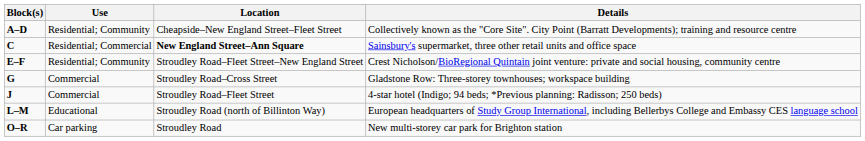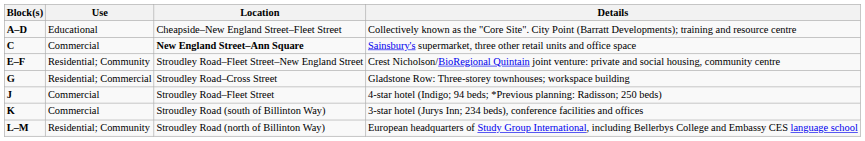A–D | Use: Residential; Community -> Educational
C | Use: Residential; Commercial -> Commercial
G | Use: Commercial -> Residential; Commercial
+ row: K | Commercial | Stroudley Road (south of Billinton Way) | 3-star hotel (Jurys Inn; 234 beds), conference facilities and offices
L–M | Use: Educational -> Residential; Community
- row: O–R | Car parking | Stroudley Road | New multi-storey car park for Brighton station
